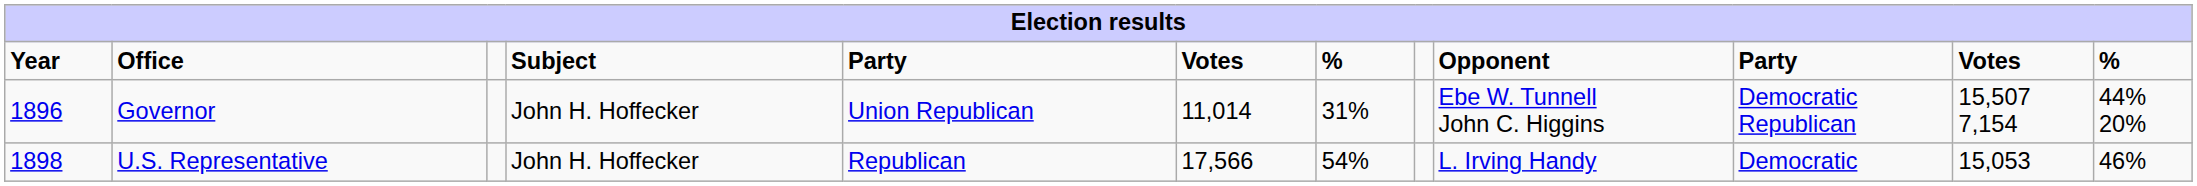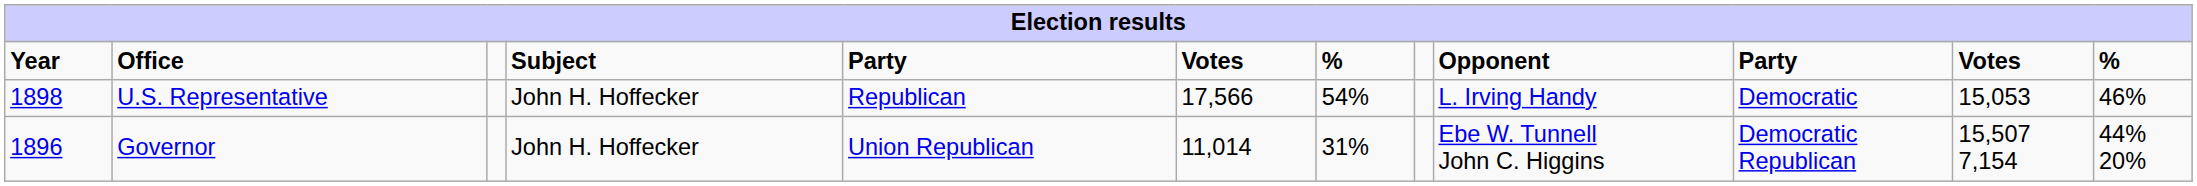rows swapped: Governor <-> U.S. Representative
